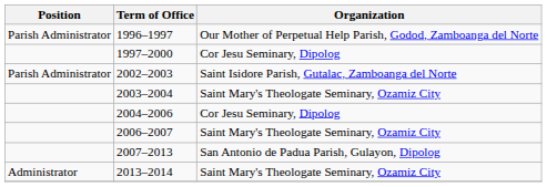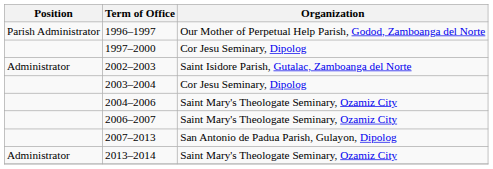2002–2003 | Position: Parish Administrator -> Administrator
2003–2004 | Organization: Saint Mary's Theologate Seminary, Ozamiz City -> Cor Jesu Seminary, Dipolog
2004–2006 | Organization: Cor Jesu Seminary, Dipolog -> Saint Mary's Theologate Seminary, Ozamiz City
